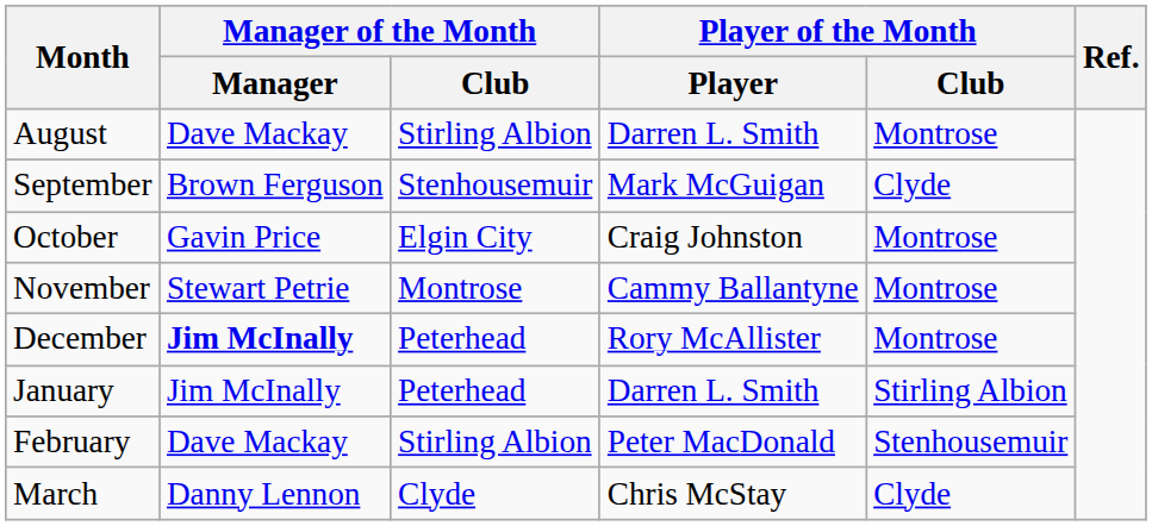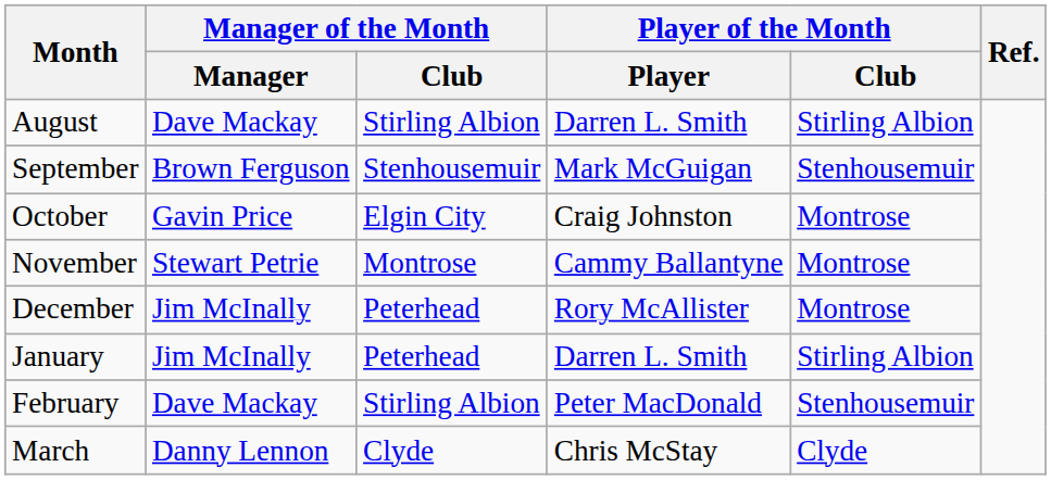August | Player of the Month / Club: Montrose -> Stirling Albion
September | Player of the Month / Club: Clyde -> Stenhousemuir
December | Manager of the Month / Manager: bold -> normal
